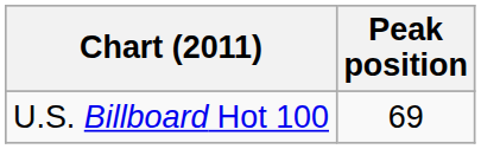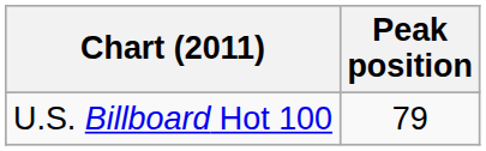U.S. Billboard Hot 100 | Peak position: 69 -> 79
